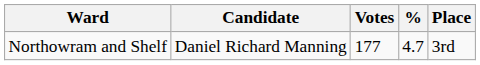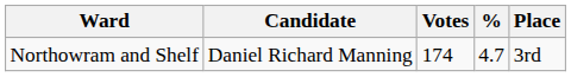Northowram and Shelf | Votes: 177 -> 174
